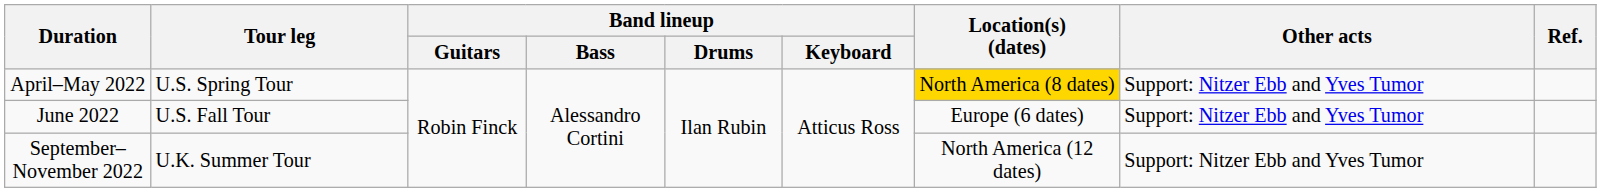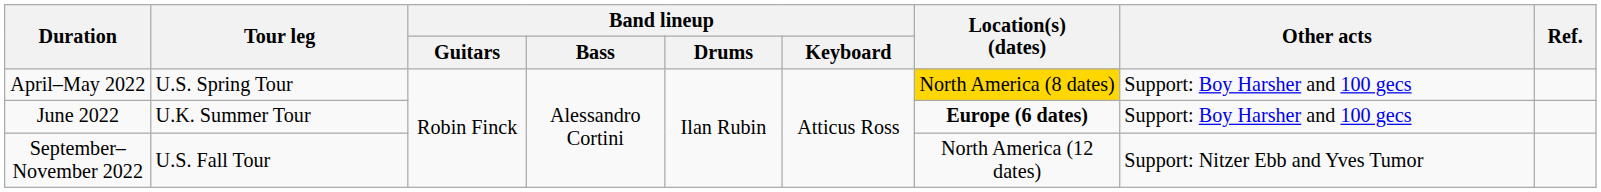April–May 2022 | Other acts: Support: Nitzer Ebb and Yves Tumor -> Support: Boy Harsher and 100 gecs
June 2022 | Tour leg: U.S. Fall Tour -> U.K. Summer Tour
June 2022 | Location(s) (dates): normal -> bold
June 2022 | Other acts: Support: Nitzer Ebb and Yves Tumor -> Support: Boy Harsher and 100 gecs
September–November 2022 | Tour leg: U.K. Summer Tour -> U.S. Fall Tour
